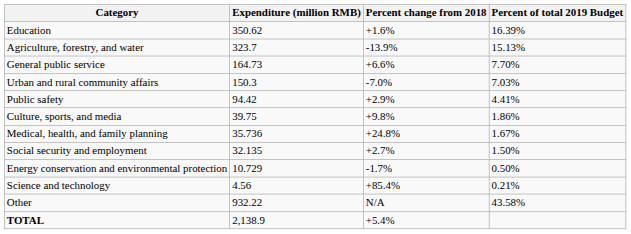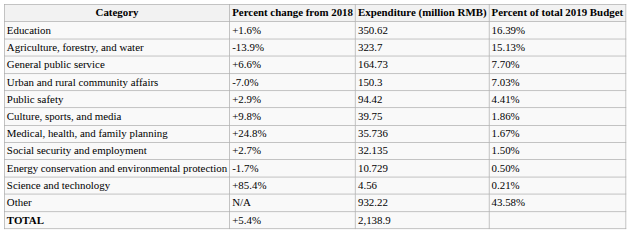columns swapped: Expenditure (million RMB) <-> Percent change from 2018
